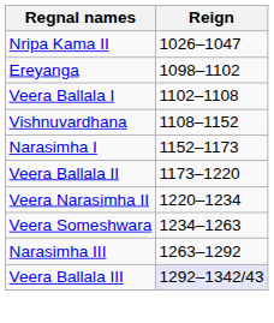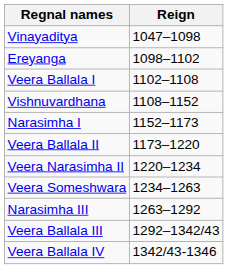- row: Nripa Kama II | 1026–1047
+ row: Vinayaditya | 1047–1098
Veera Ballala III | Reign: lavender background -> no background
+ row: Veera Ballala IV | 1342/43-1346
